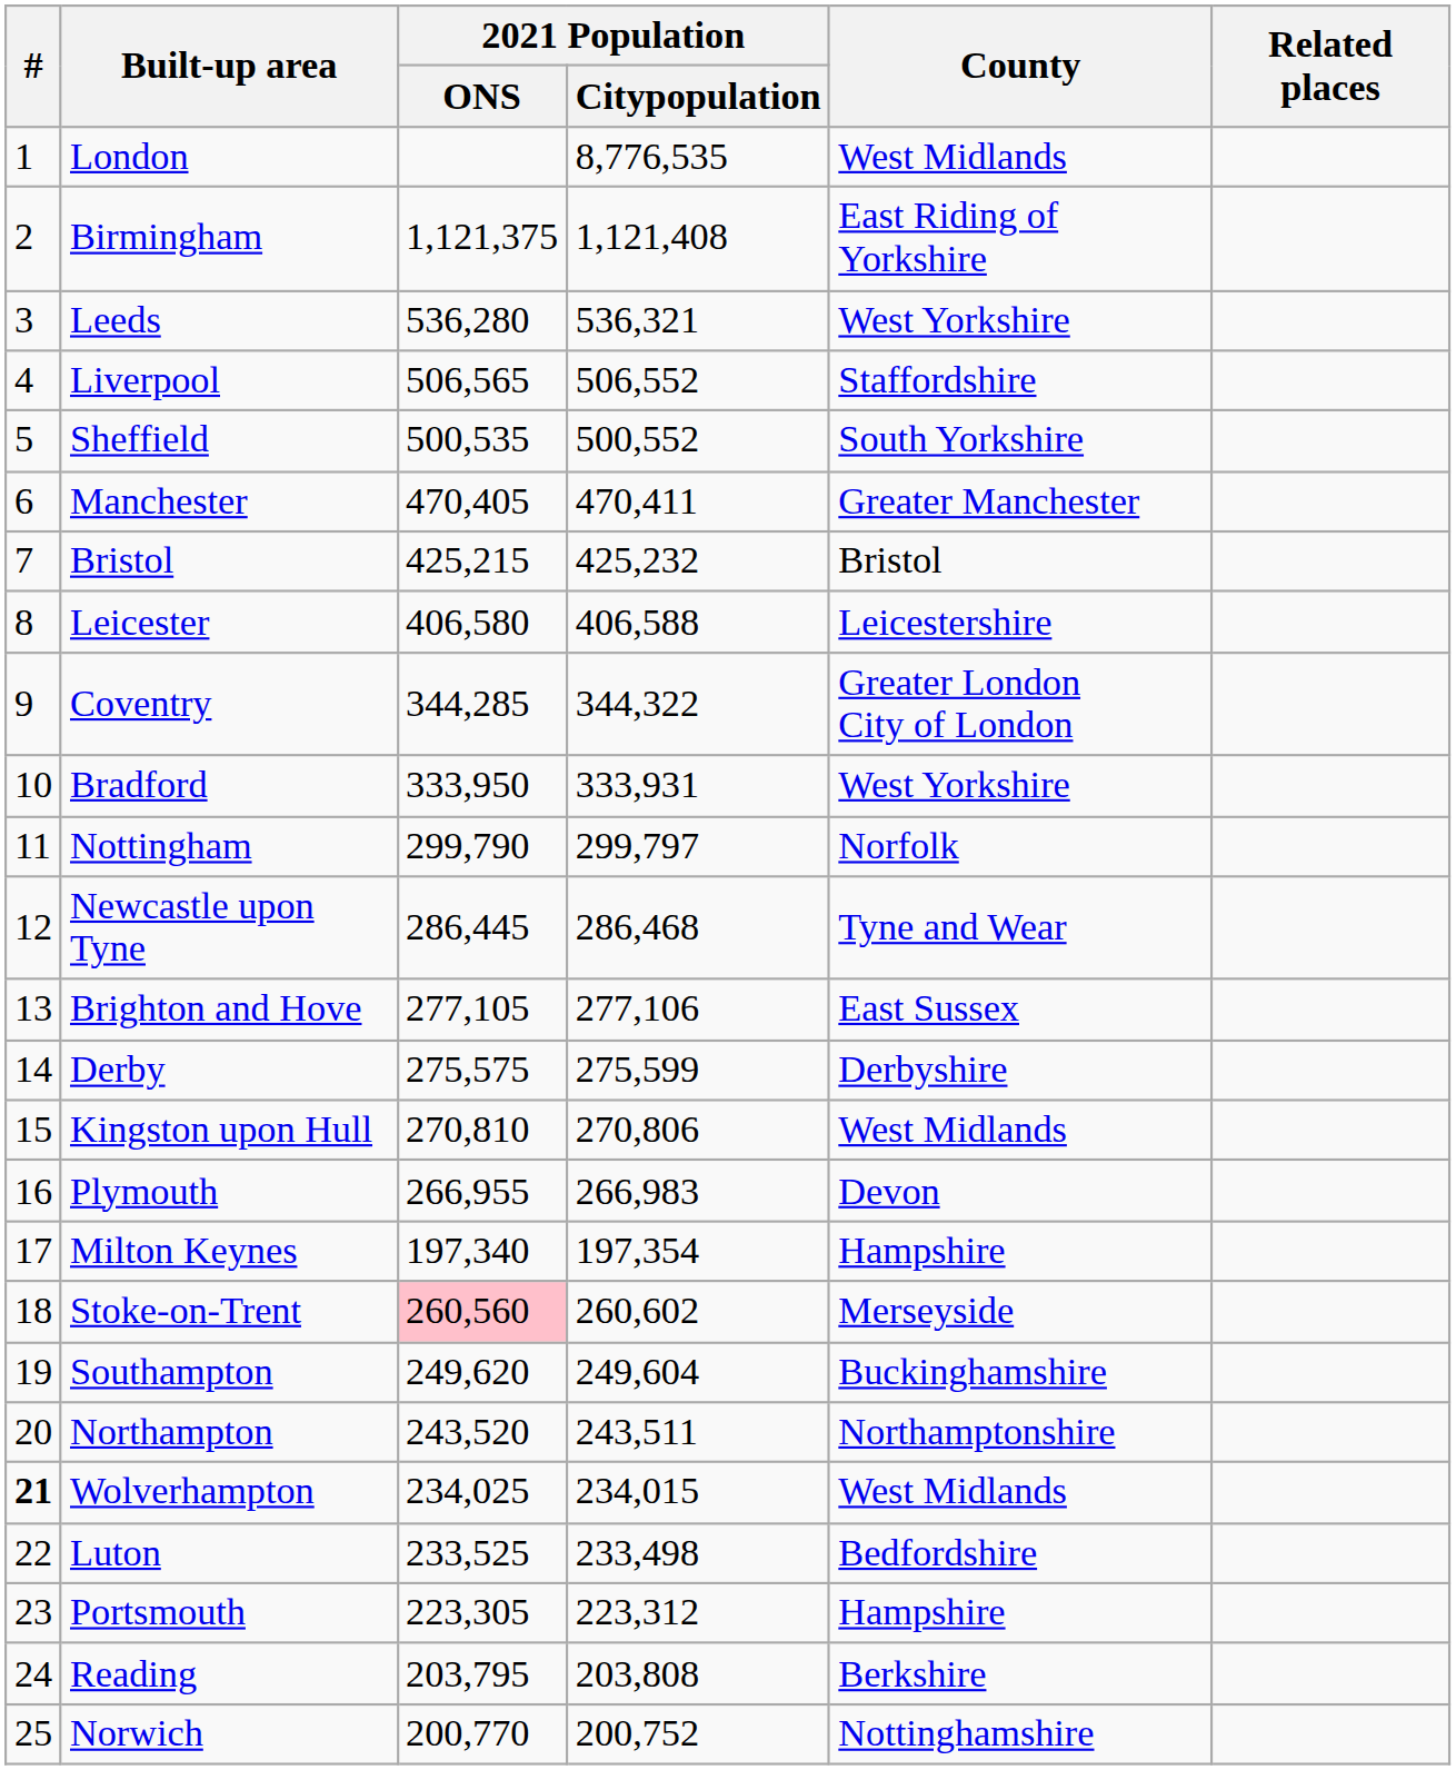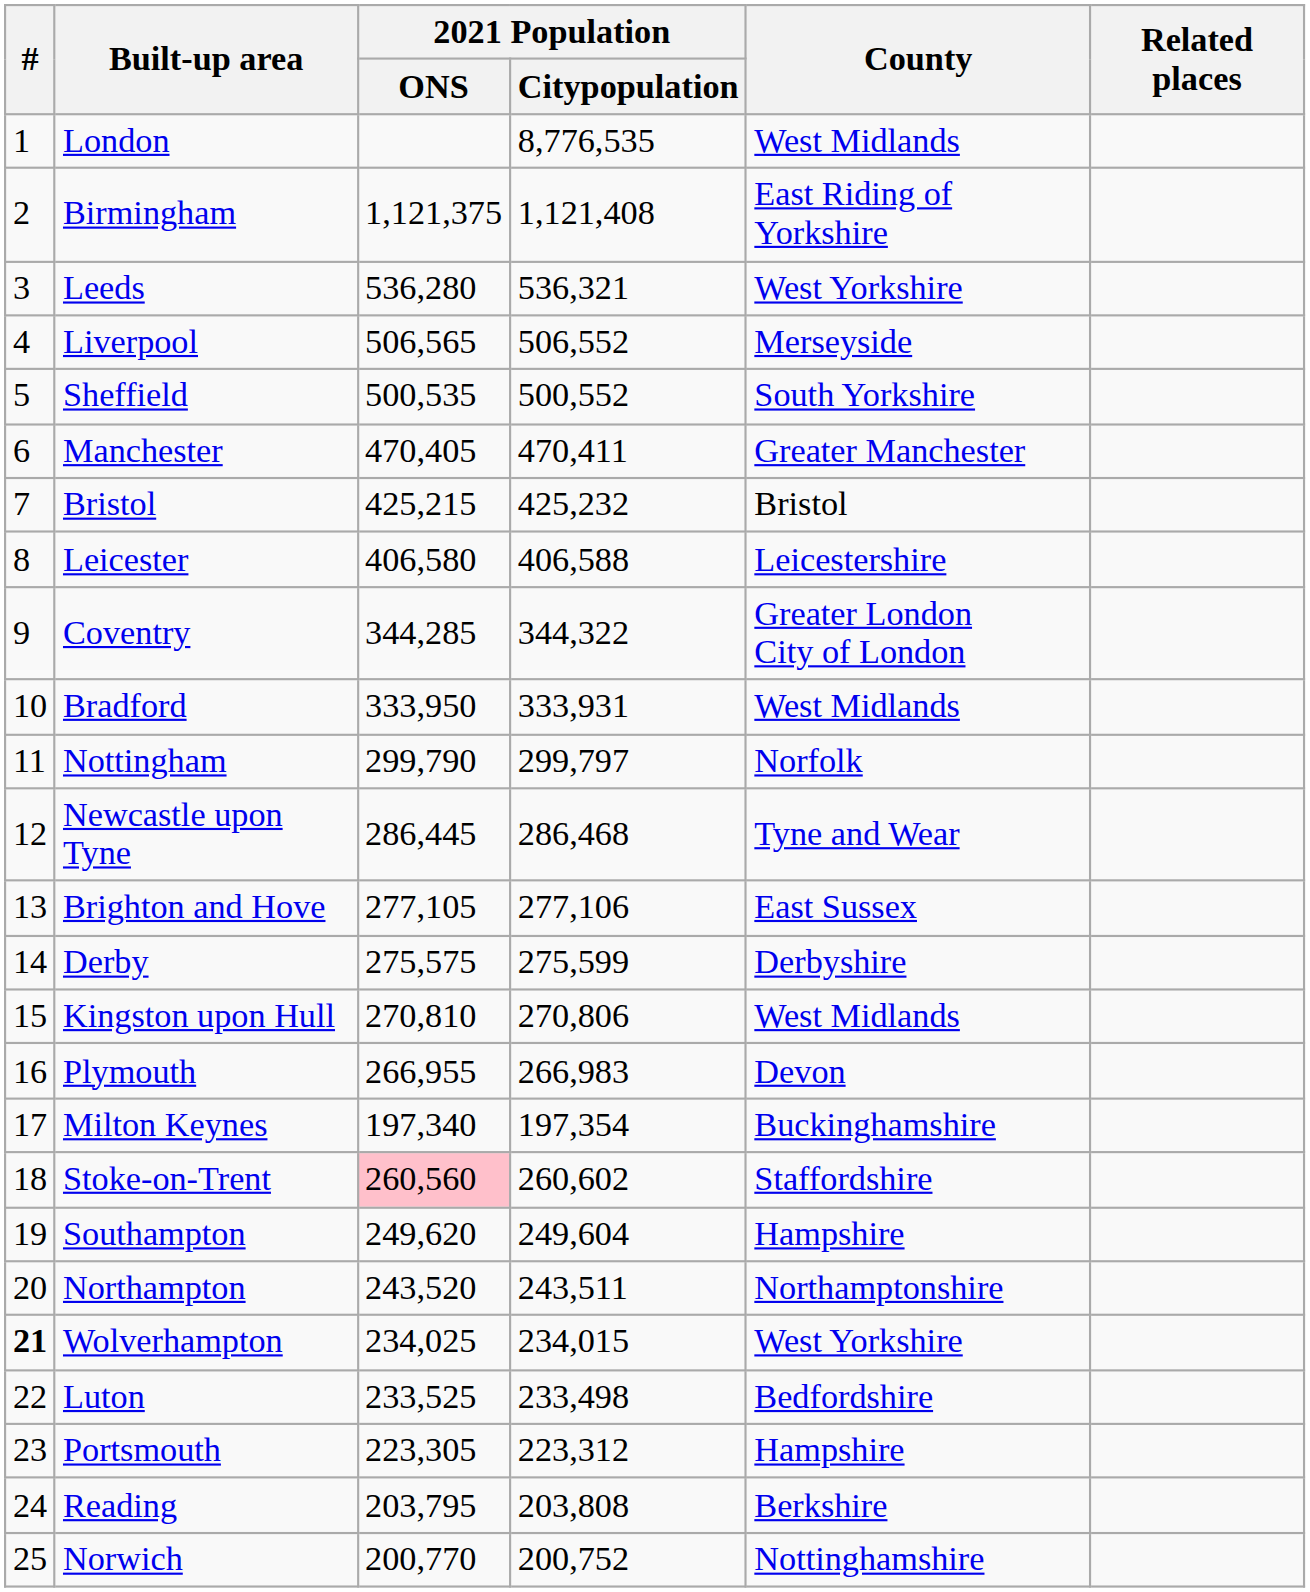Liverpool | County: Staffordshire -> Merseyside
Bradford | County: West Yorkshire -> West Midlands
Milton Keynes | County: Hampshire -> Buckinghamshire
Stoke-on-Trent | County: Merseyside -> Staffordshire
Southampton | County: Buckinghamshire -> Hampshire
Wolverhampton | County: West Midlands -> West Yorkshire
